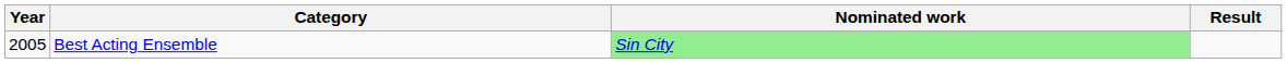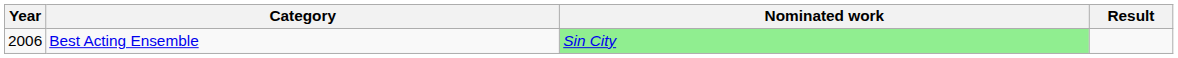Best Acting Ensemble | Year: 2005 -> 2006
